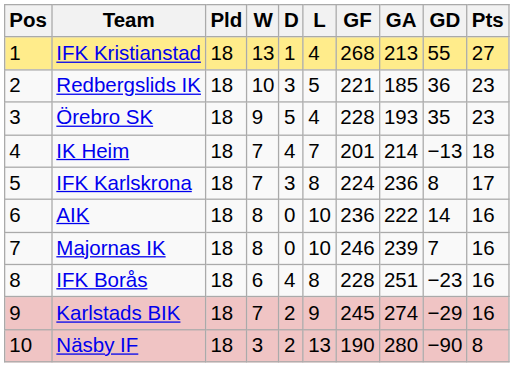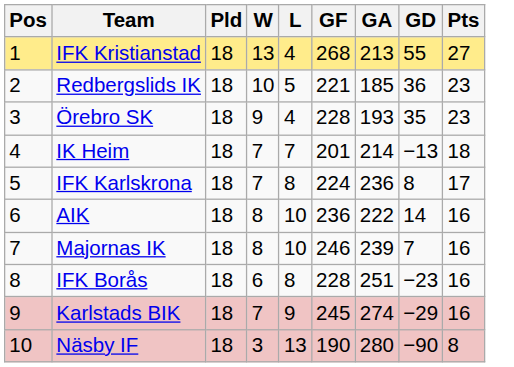- column: D | 1 | 3 | 5 | 4 | 3 | 0 | 0 | 4 | 2 | 2
